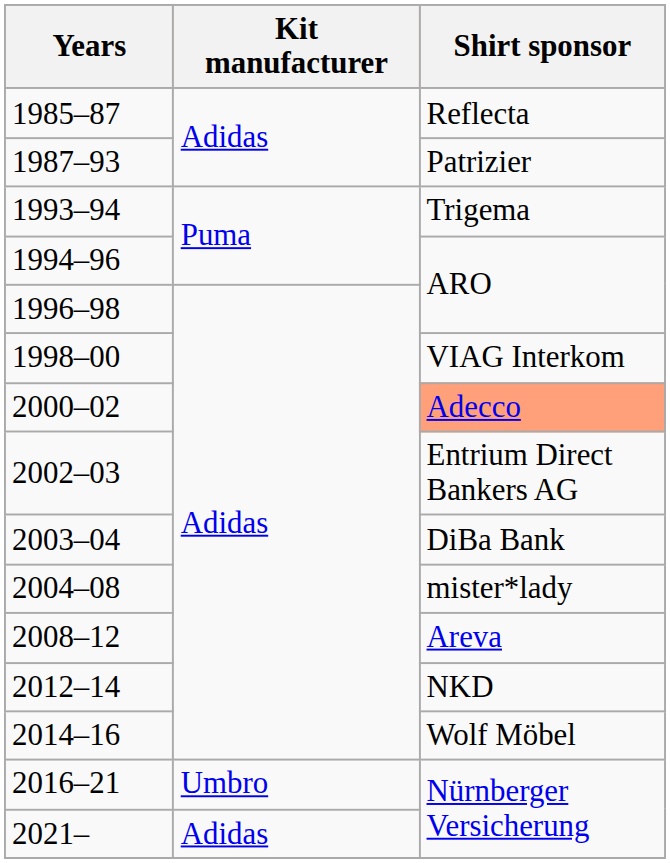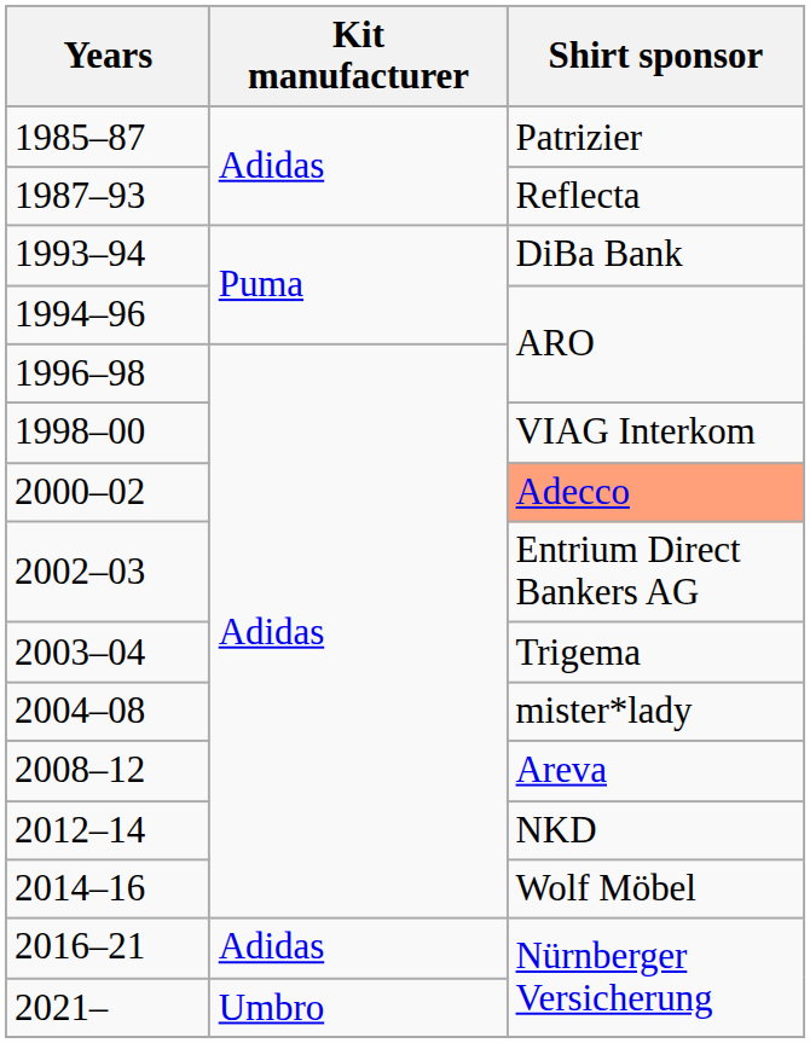1985–87 | Shirt sponsor: Reflecta -> Patrizier
1987–93 | Shirt sponsor: Patrizier -> Reflecta
1993–94 | Shirt sponsor: Trigema -> DiBa Bank
2003–04 | Shirt sponsor: DiBa Bank -> Trigema
2016–21 | Kit manufacturer: Umbro -> Adidas
2021– | Kit manufacturer: Adidas -> Umbro
